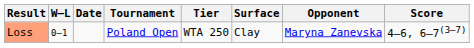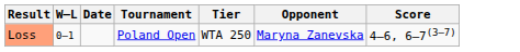- column: Surface | Clay
